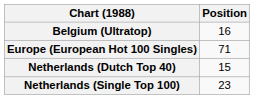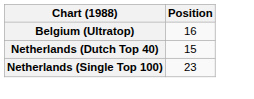- row: Europe (European Hot 100 Singles) | 71
